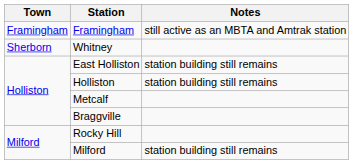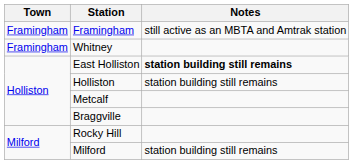Whitney | Town: Sherborn -> Framingham
East Holliston | Notes: normal -> bold
